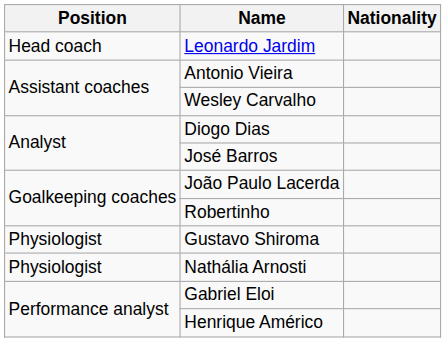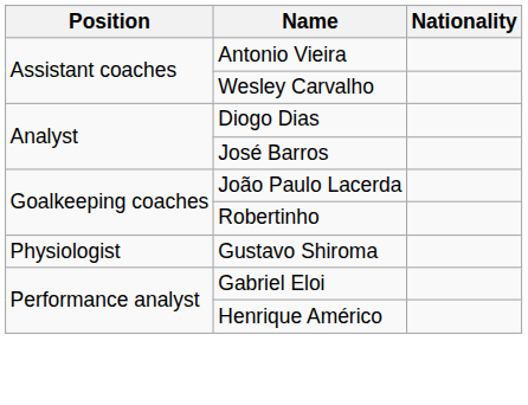- row: Head coach | Leonardo Jardim
- row: Physiologist | Nathália Arnosti
